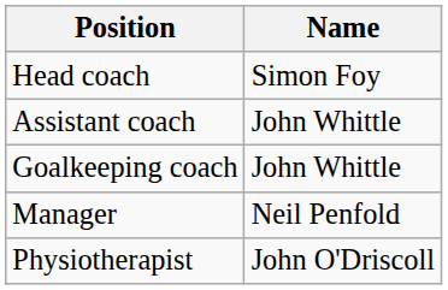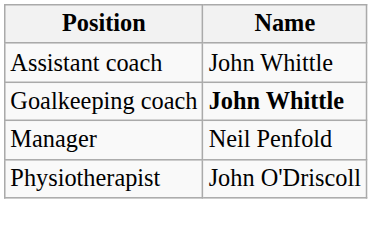- row: Head coach | Simon Foy
Goalkeeping coach | Name: normal -> bold
